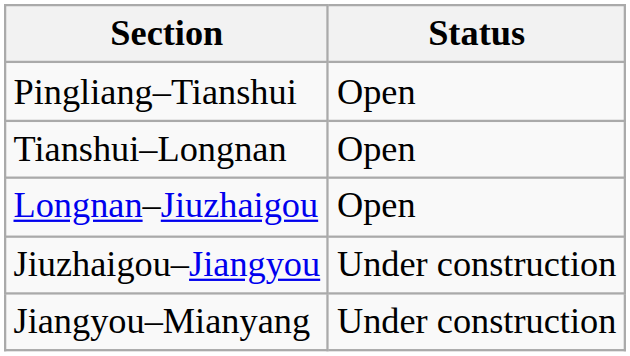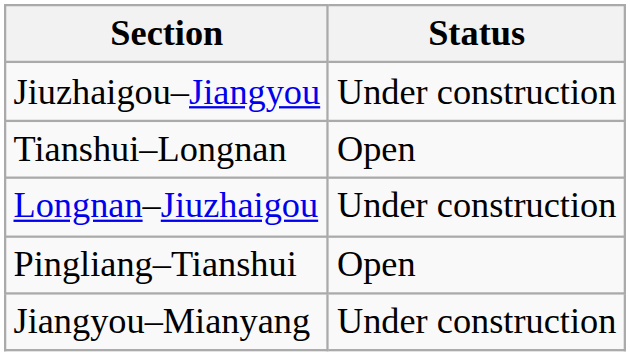rows swapped: Pingliang–Tianshui <-> Jiuzhaigou–Jiangyou
Longnan–Jiuzhaigou | Status: Open -> Under construction
